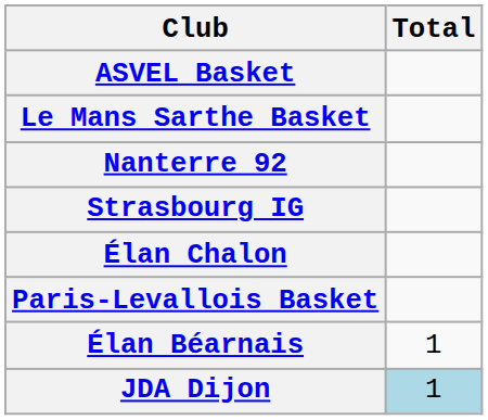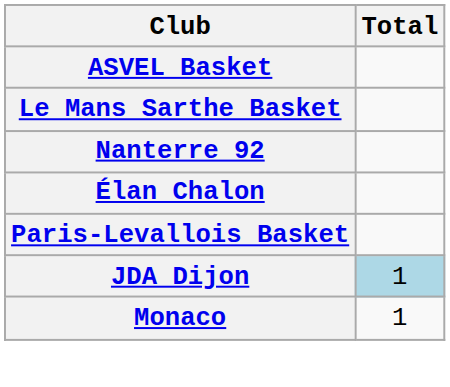- row: Strasbourg IG
- row: Élan Béarnais | 1
+ row: Monaco | 1
